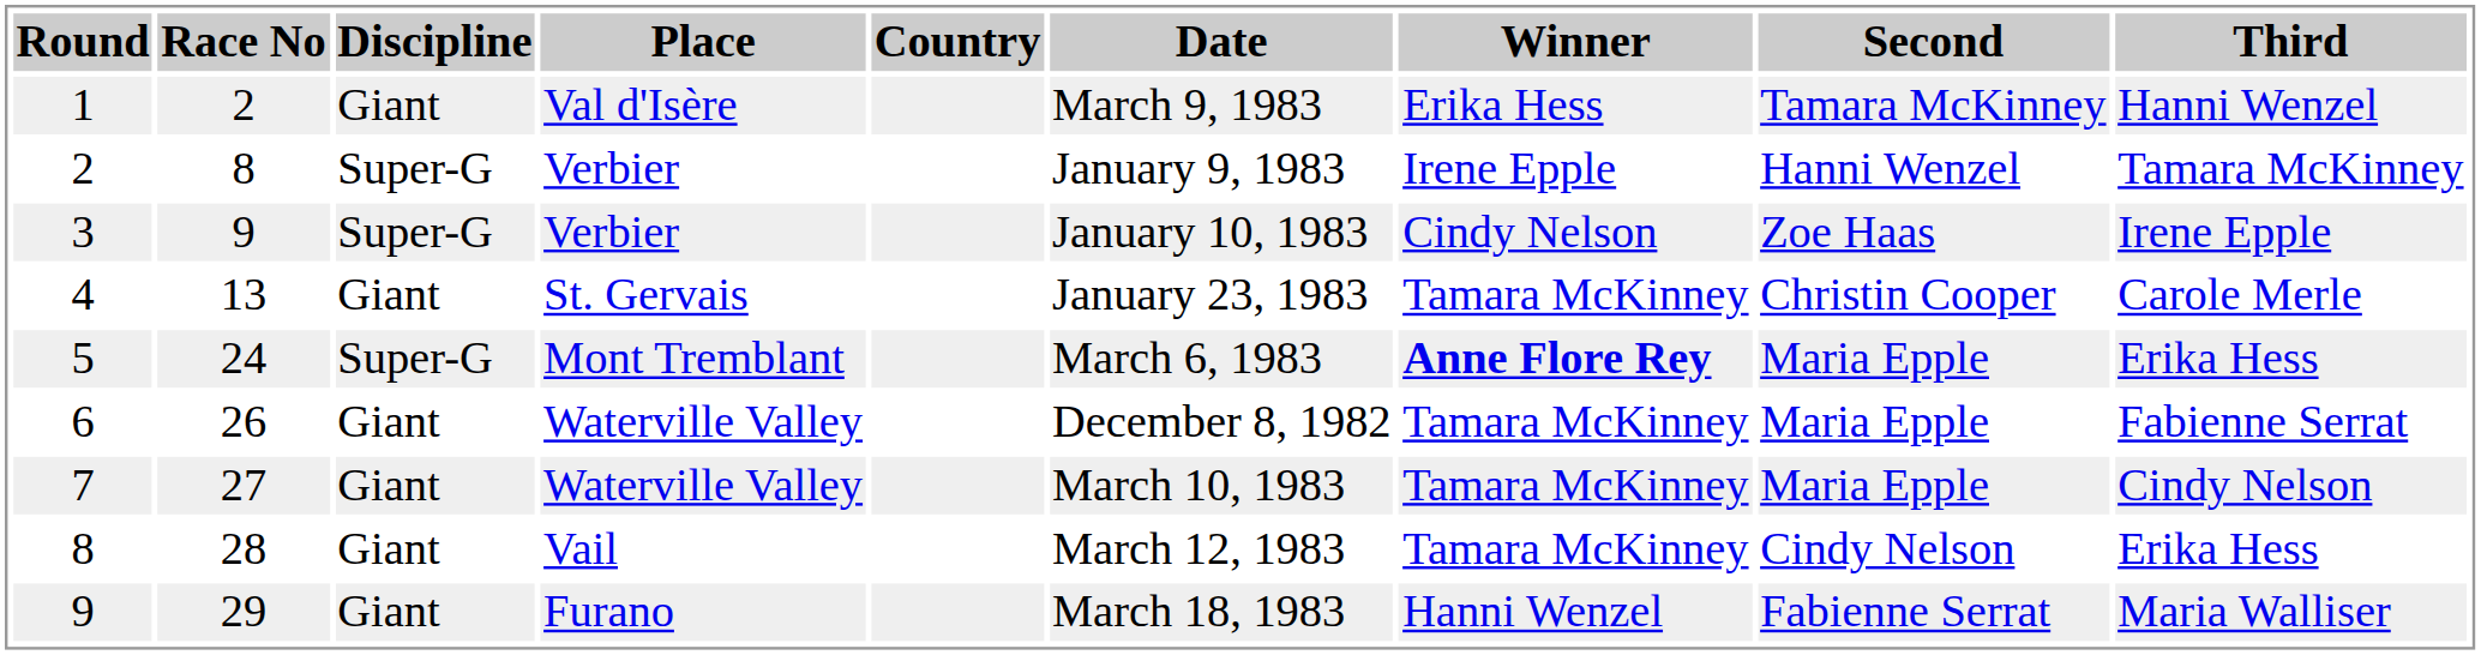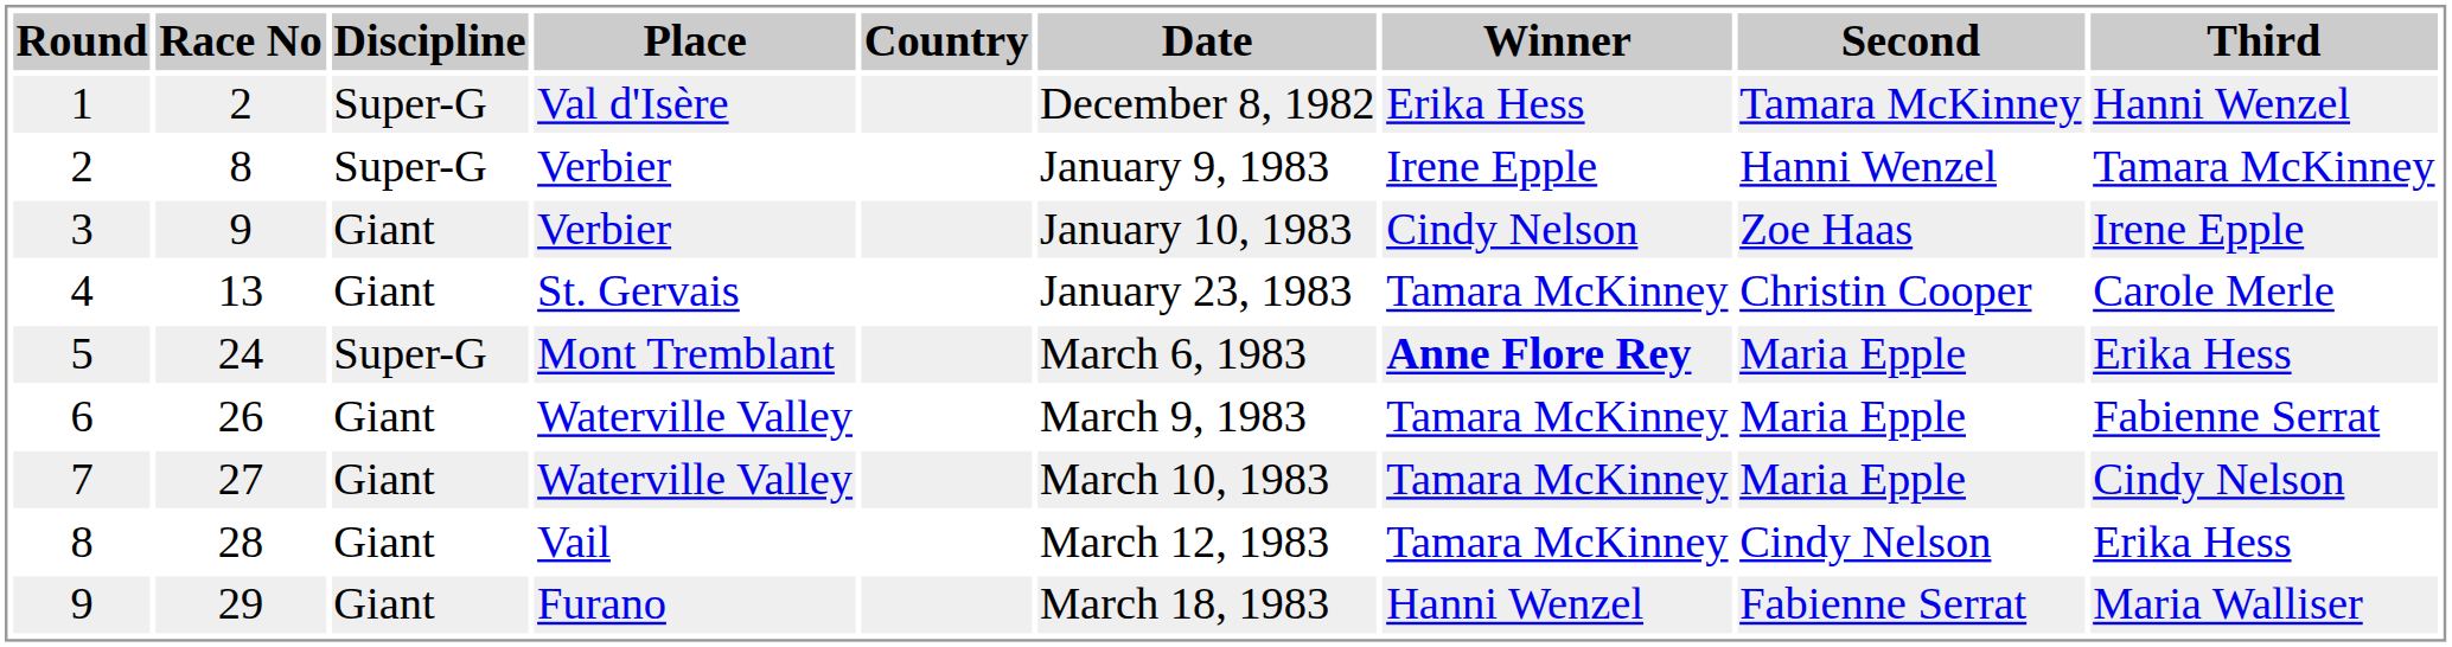1 | Discipline: Giant -> Super-G
1 | Date: March 9, 1983 -> December 8, 1982
3 | Discipline: Super-G -> Giant
6 | Date: December 8, 1982 -> March 9, 1983
